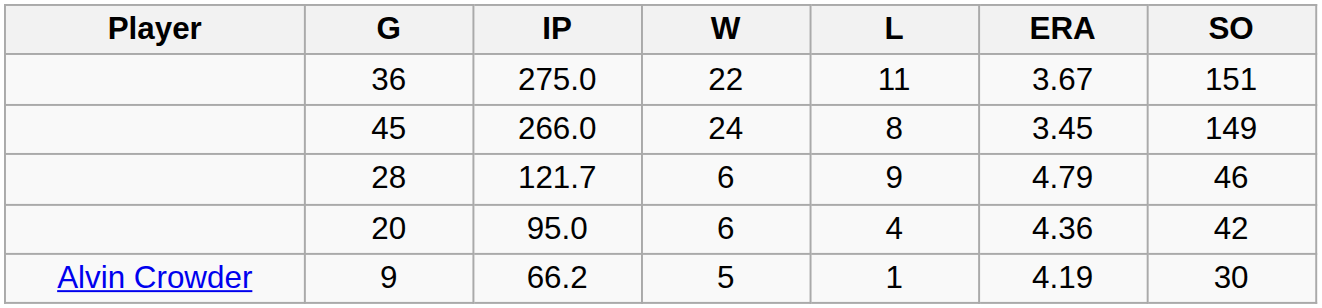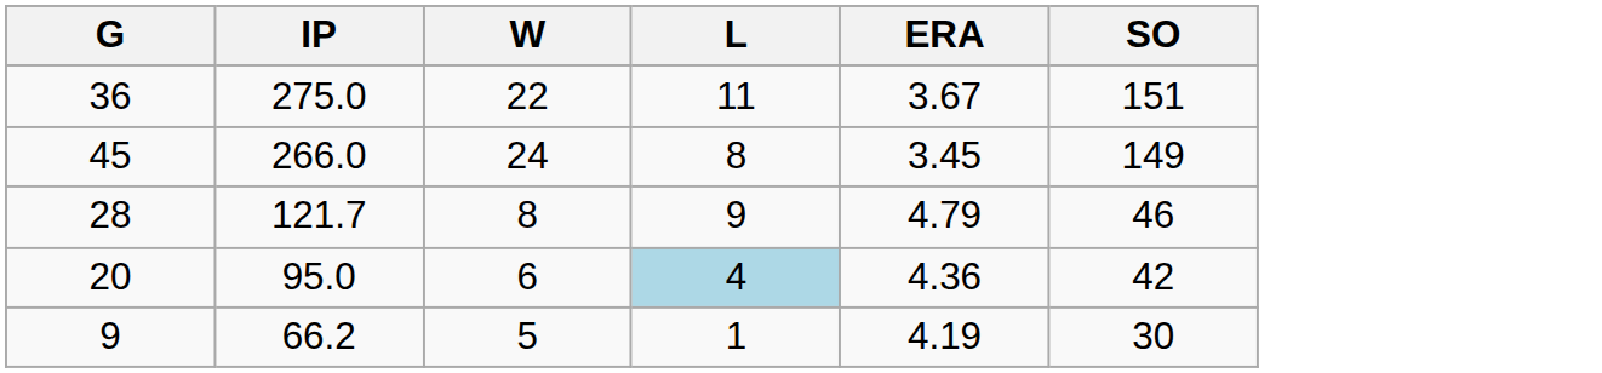- column: Player | Alvin Crowder
28 | W: 6 -> 8
20 | L: no background -> lightblue background
